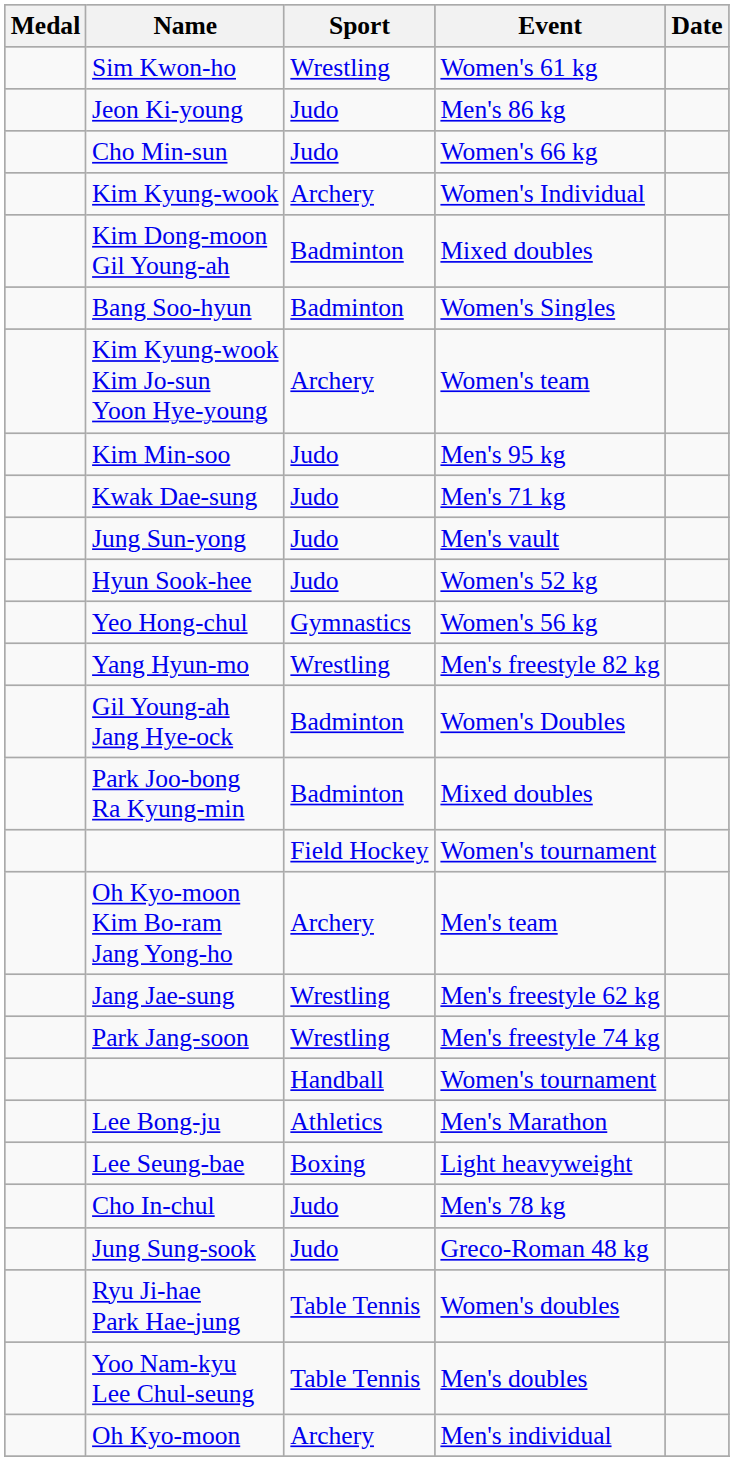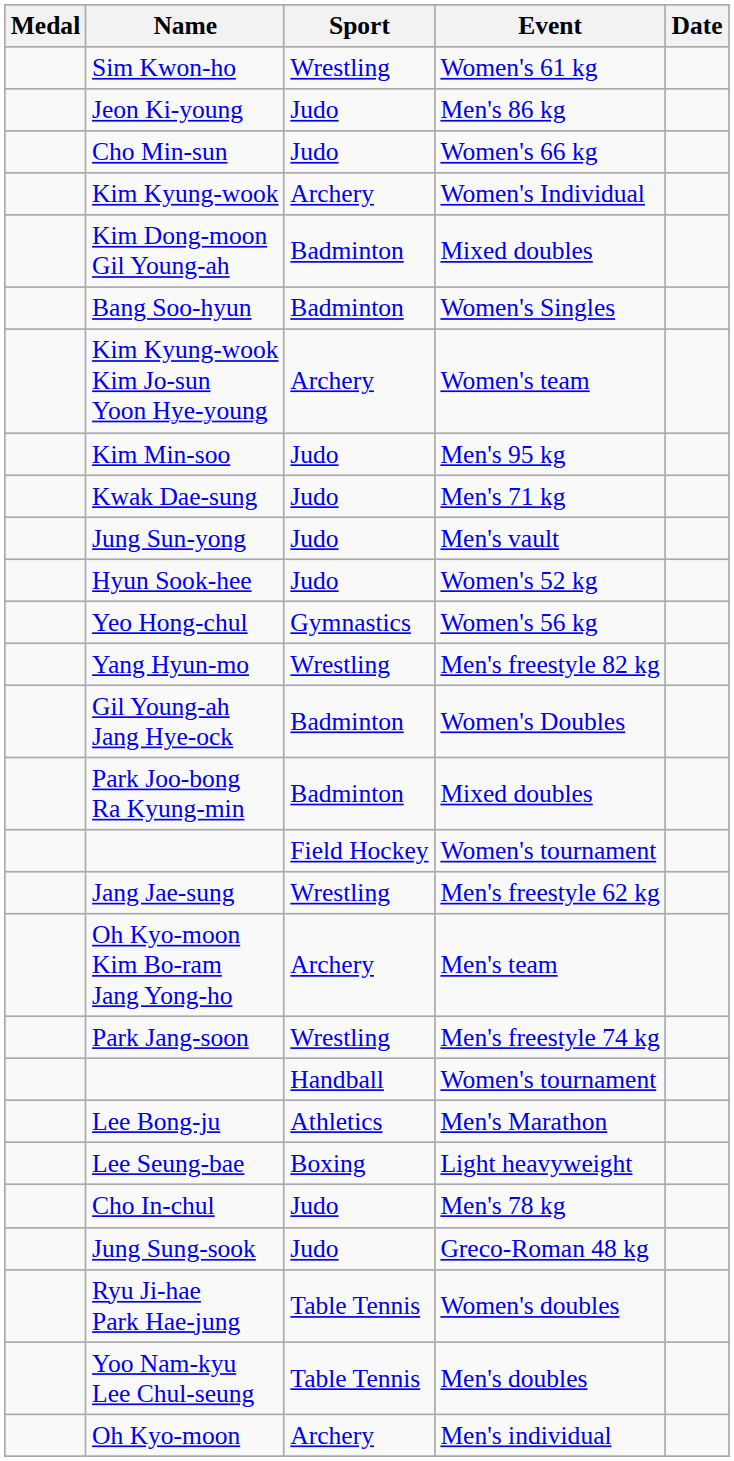rows swapped: Oh Kyo-moon Kim Bo-ram Jang Yong-ho <-> Jang Jae-sung
